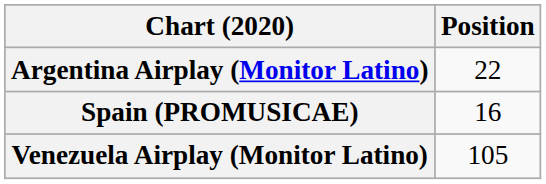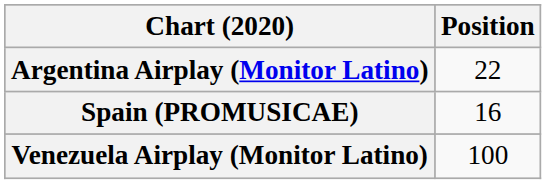Venezuela Airplay (Monitor Latino) | Position: 105 -> 100
